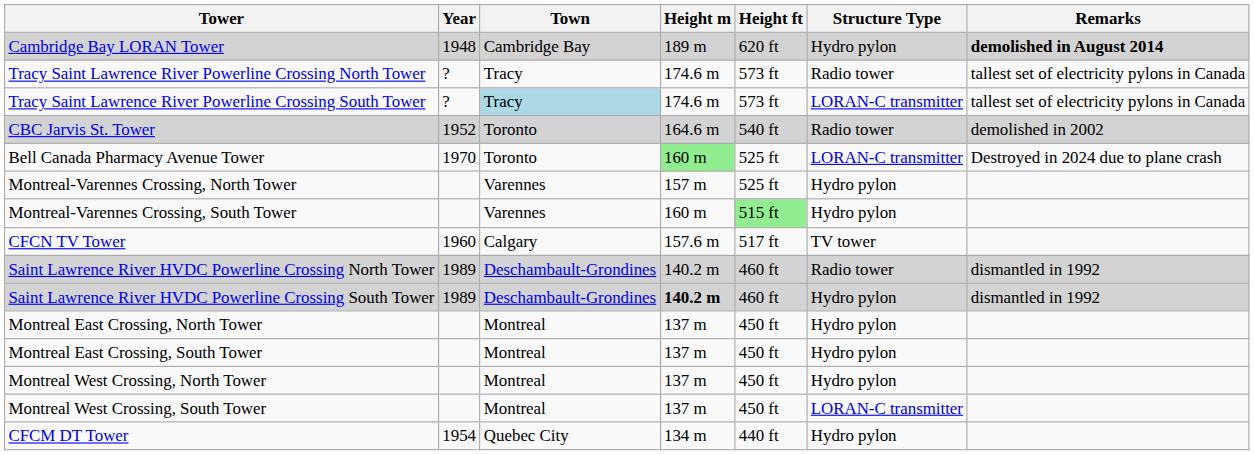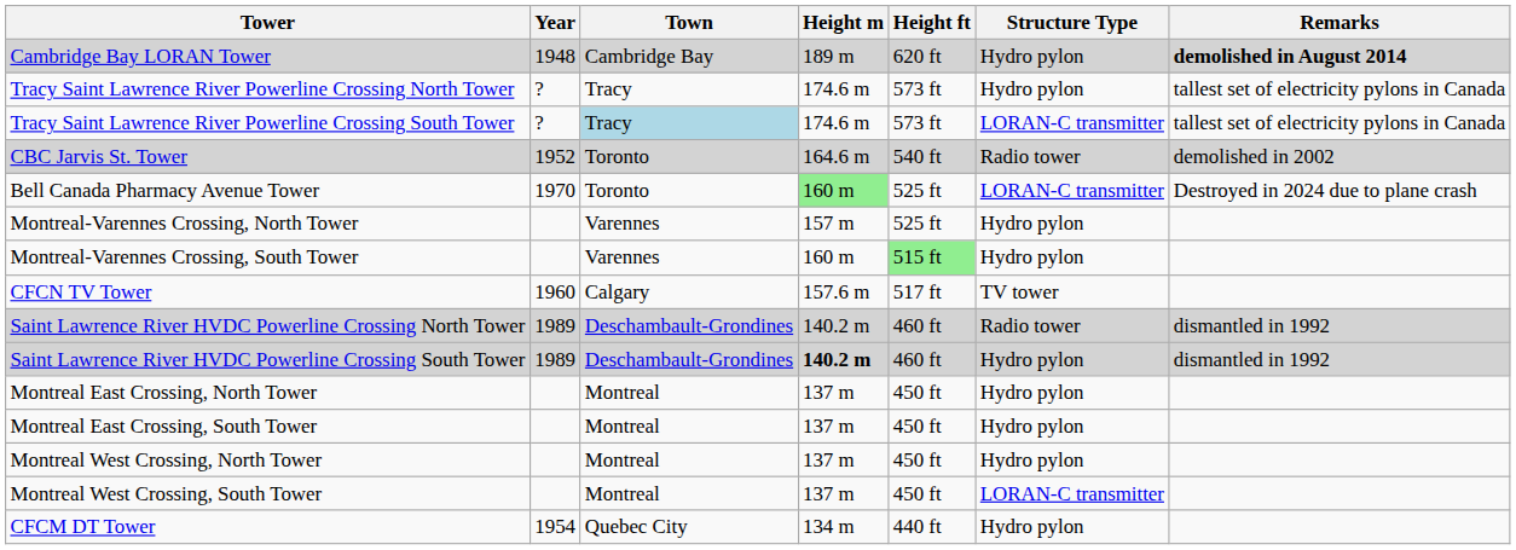Tracy Saint Lawrence River Powerline Crossing North Tower | Structure Type: Radio tower -> Hydro pylon
